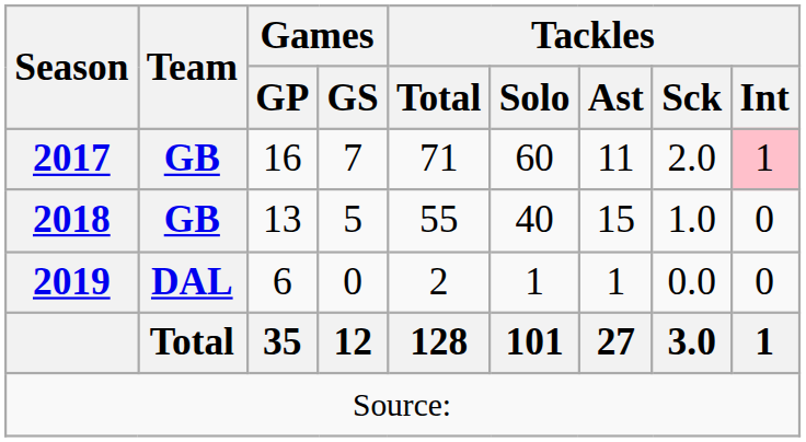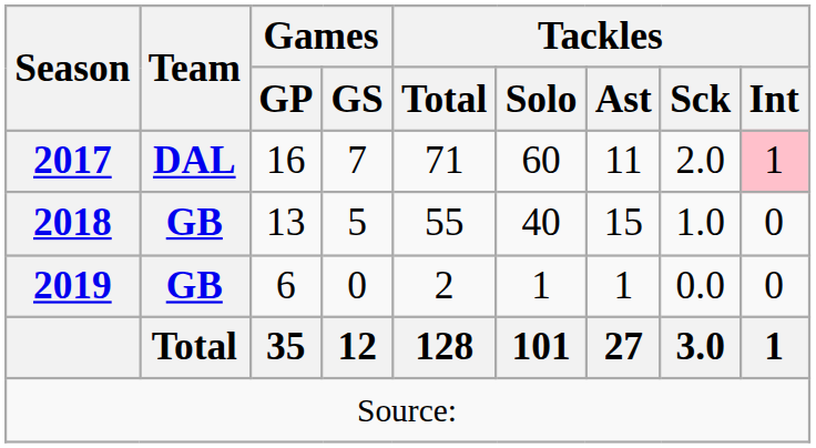2017 | Team: GB -> DAL
2019 | Team: DAL -> GB
